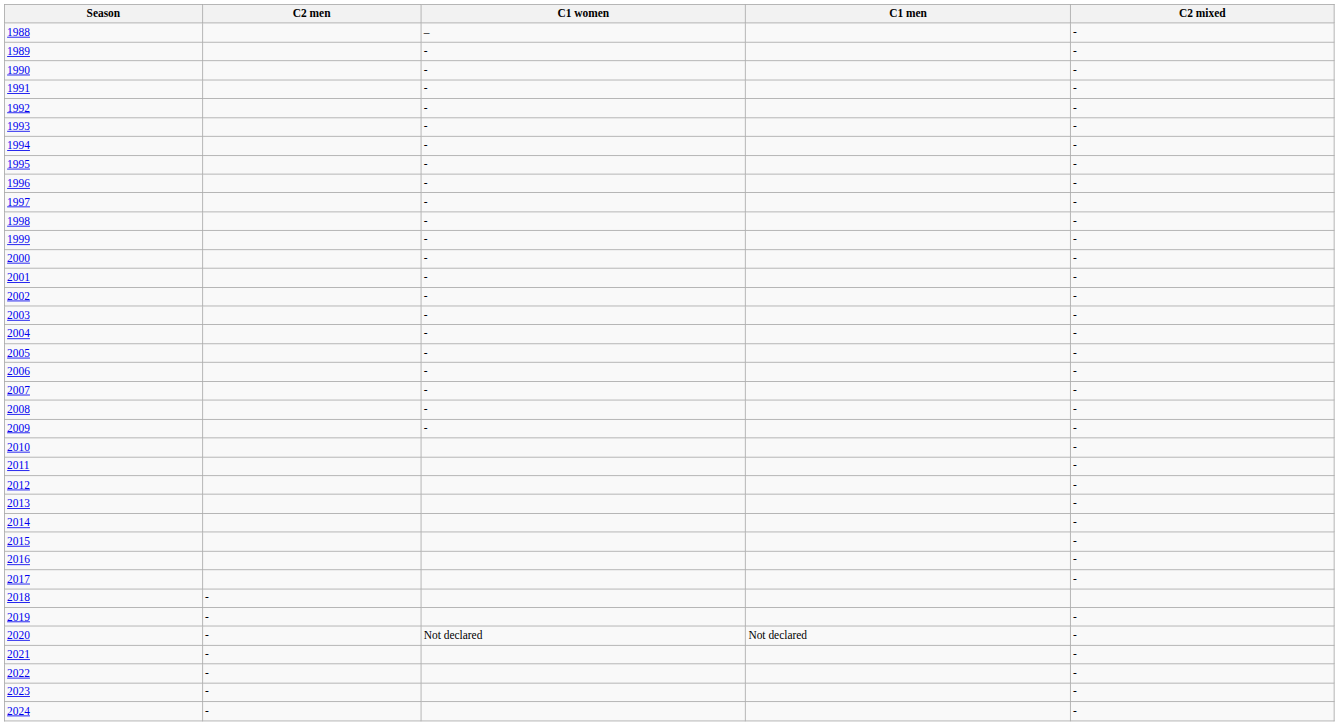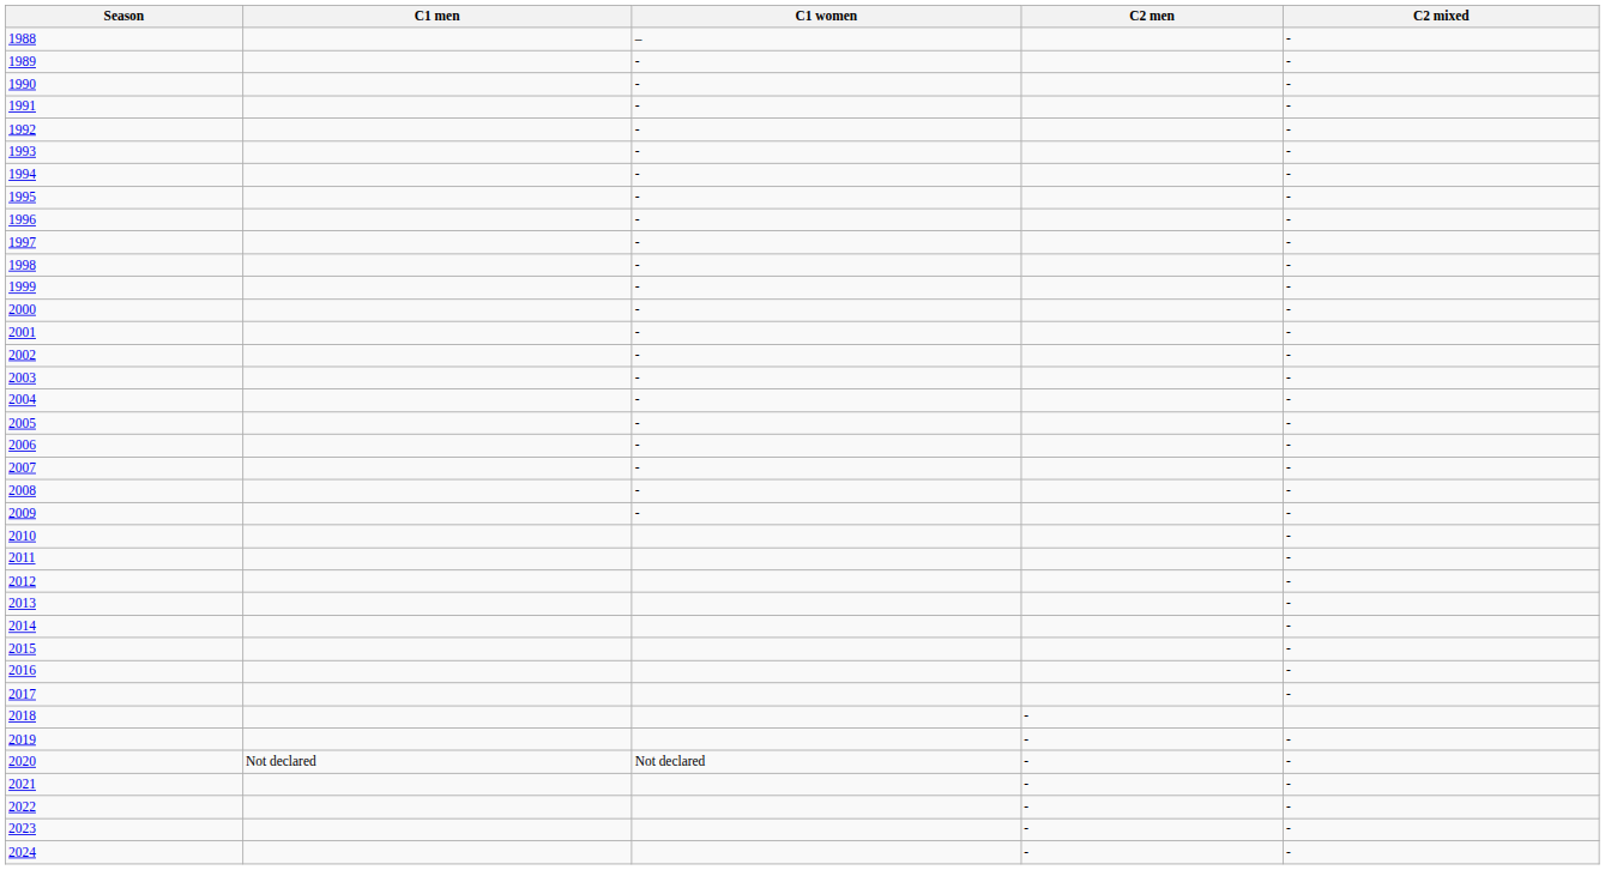columns swapped: C1 men <-> C2 men
